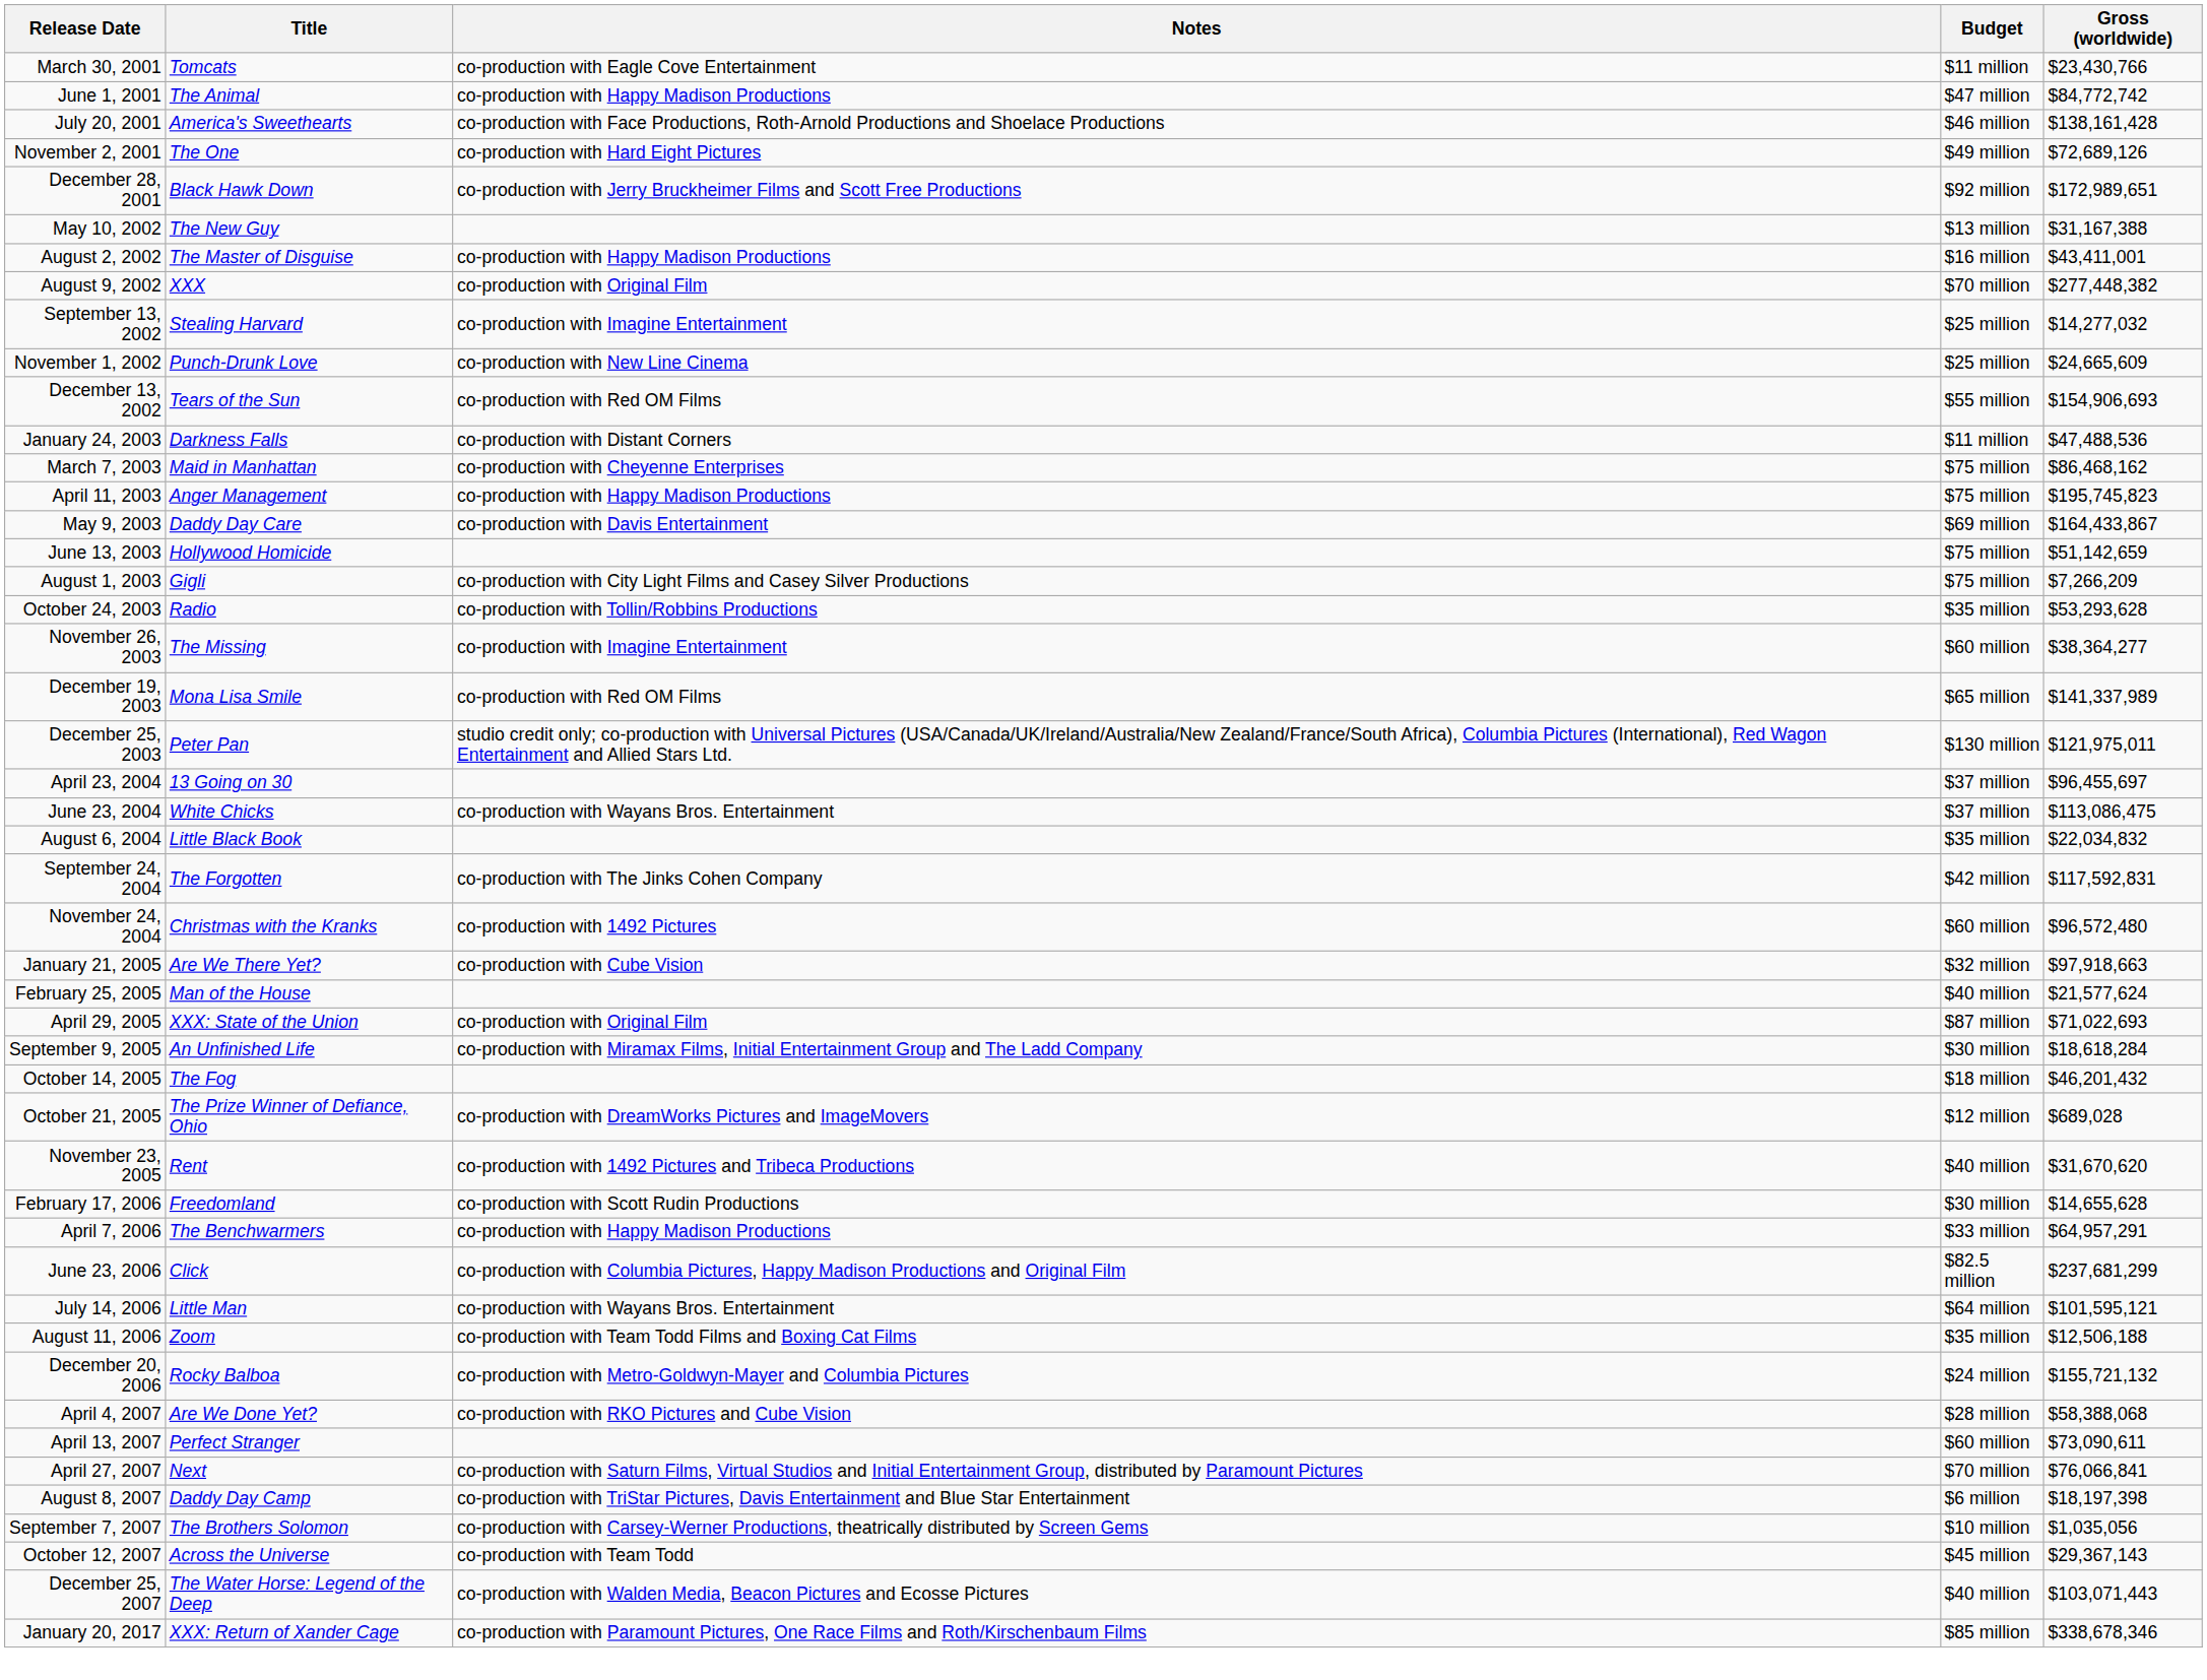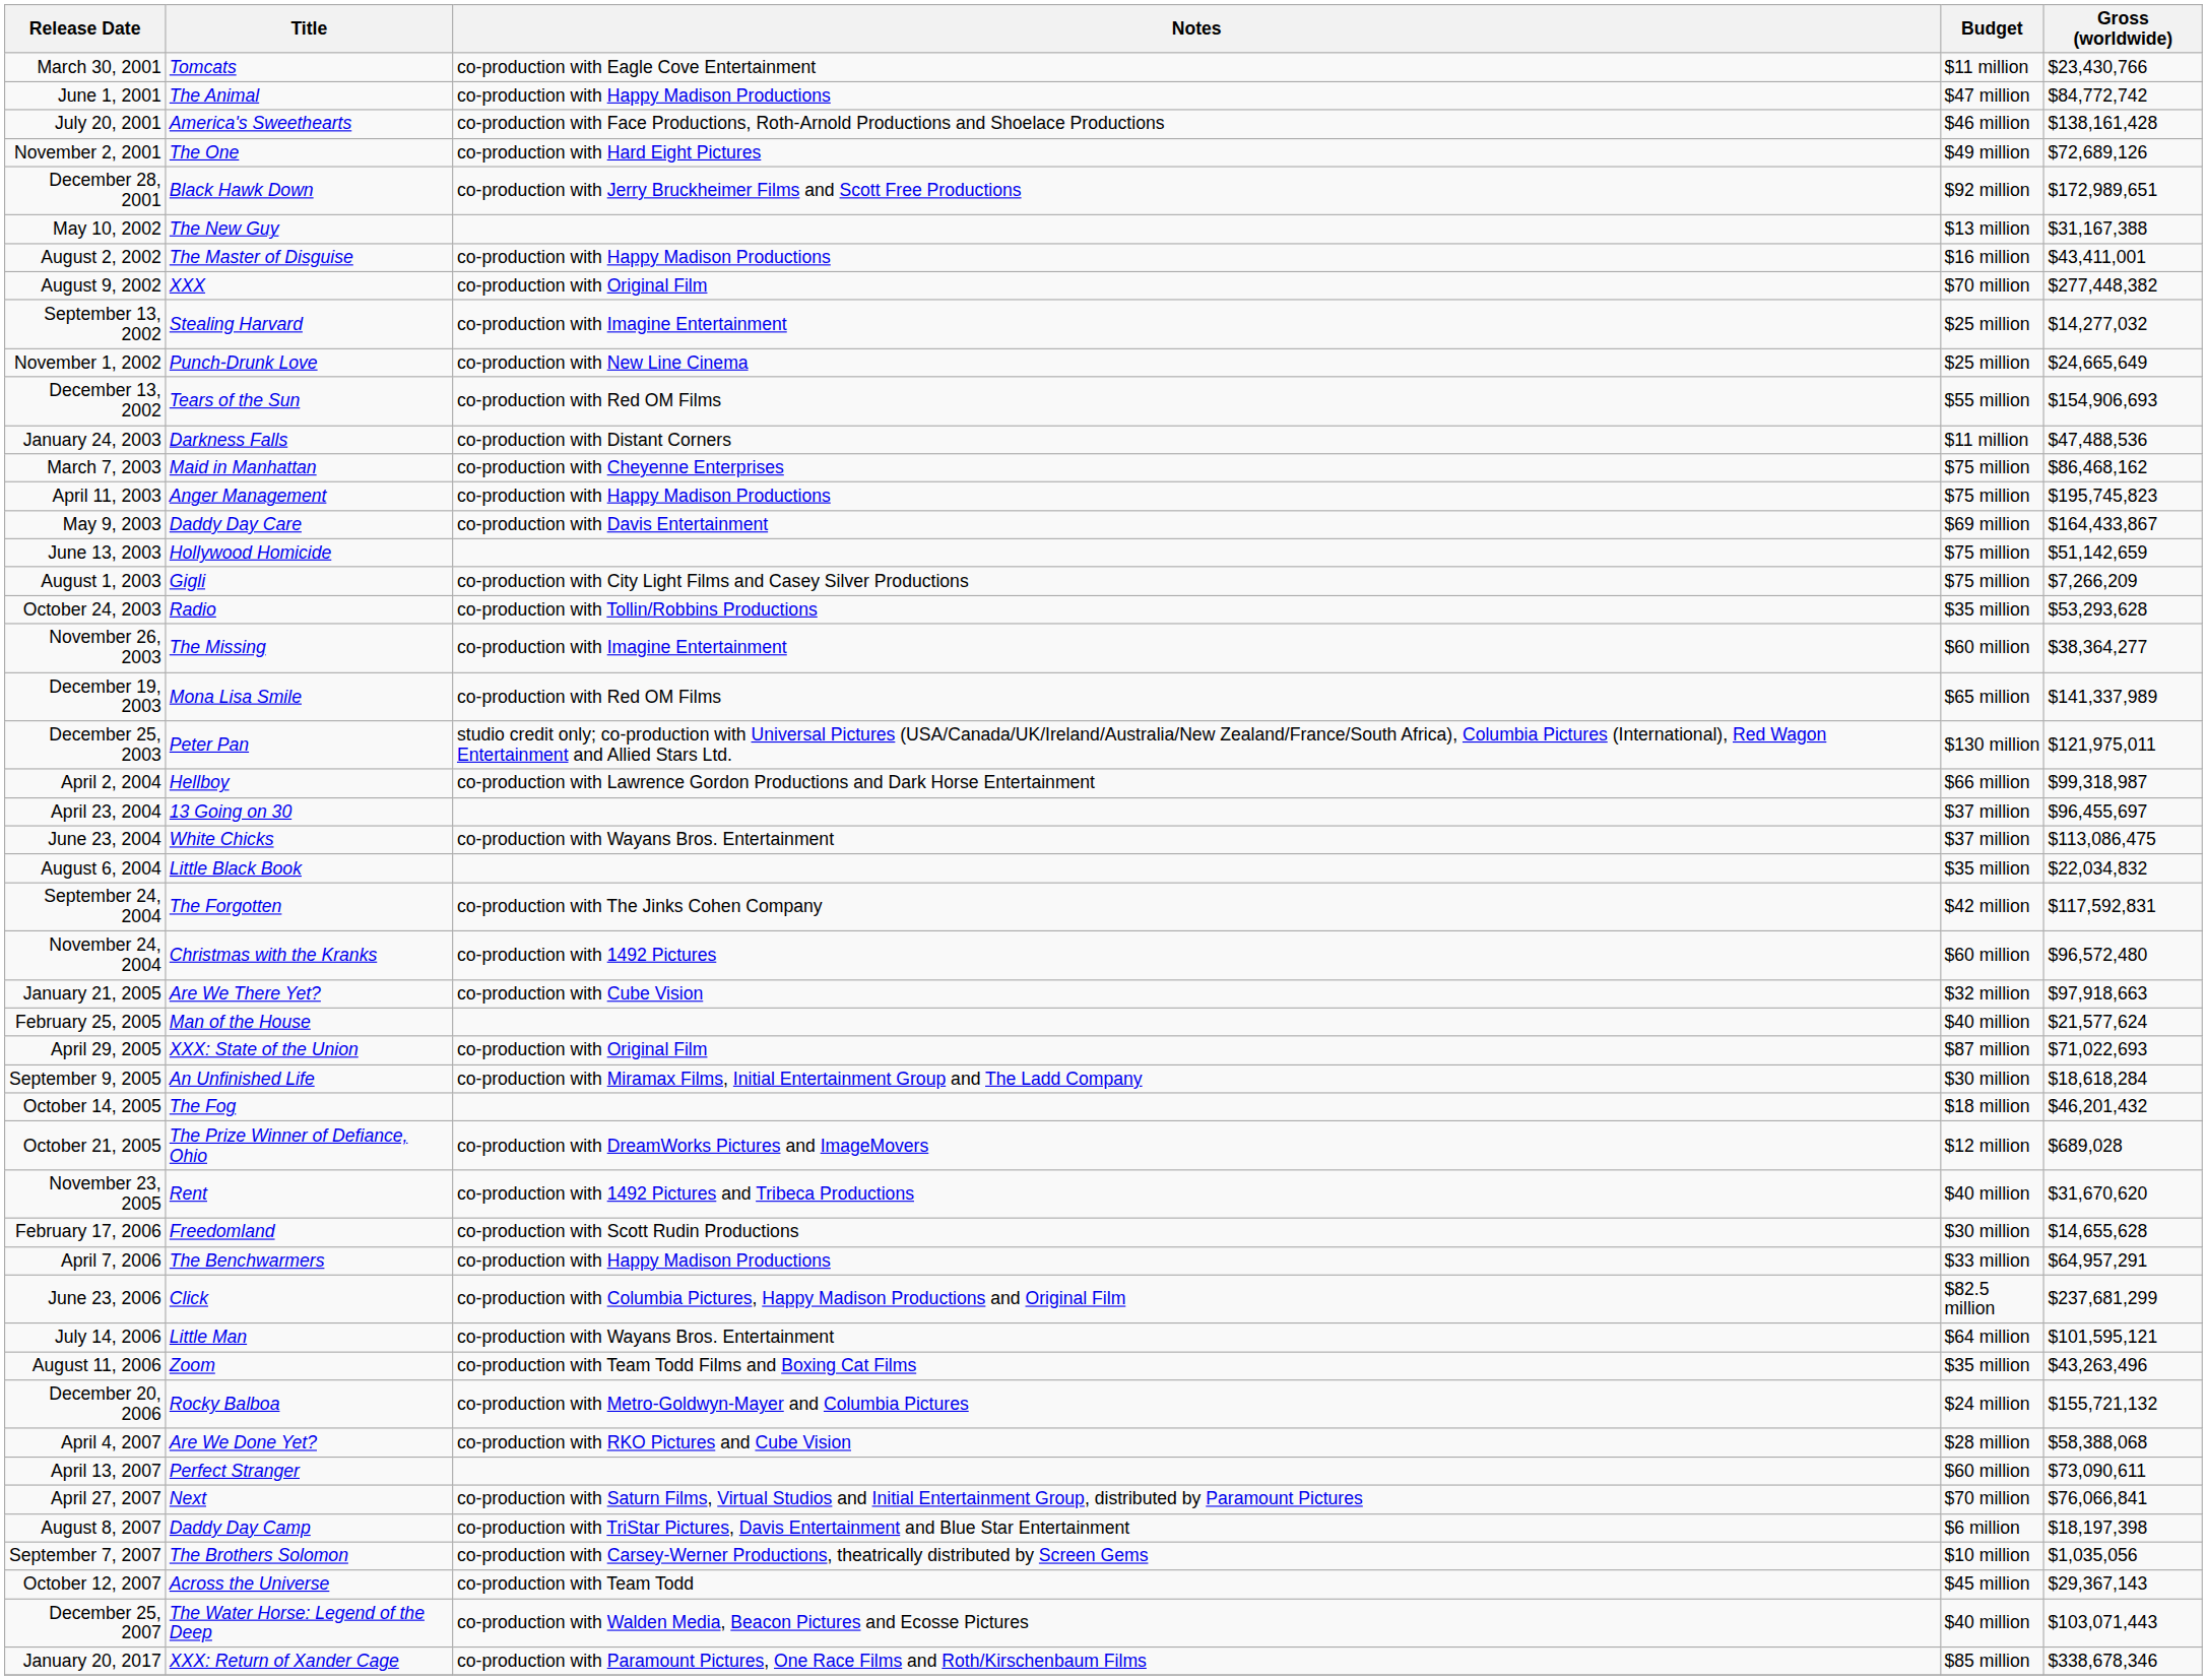November 1, 2002 | Gross (worldwide): $24,665,609 -> $24,665,649
+ row: April 2, 2004 | Hellboy | co-production with Lawrence Gordon Productions and Dark Horse Entertainment | $66 million | $99,318,987
August 11, 2006 | Gross (worldwide): $12,506,188 -> $43,263,496
